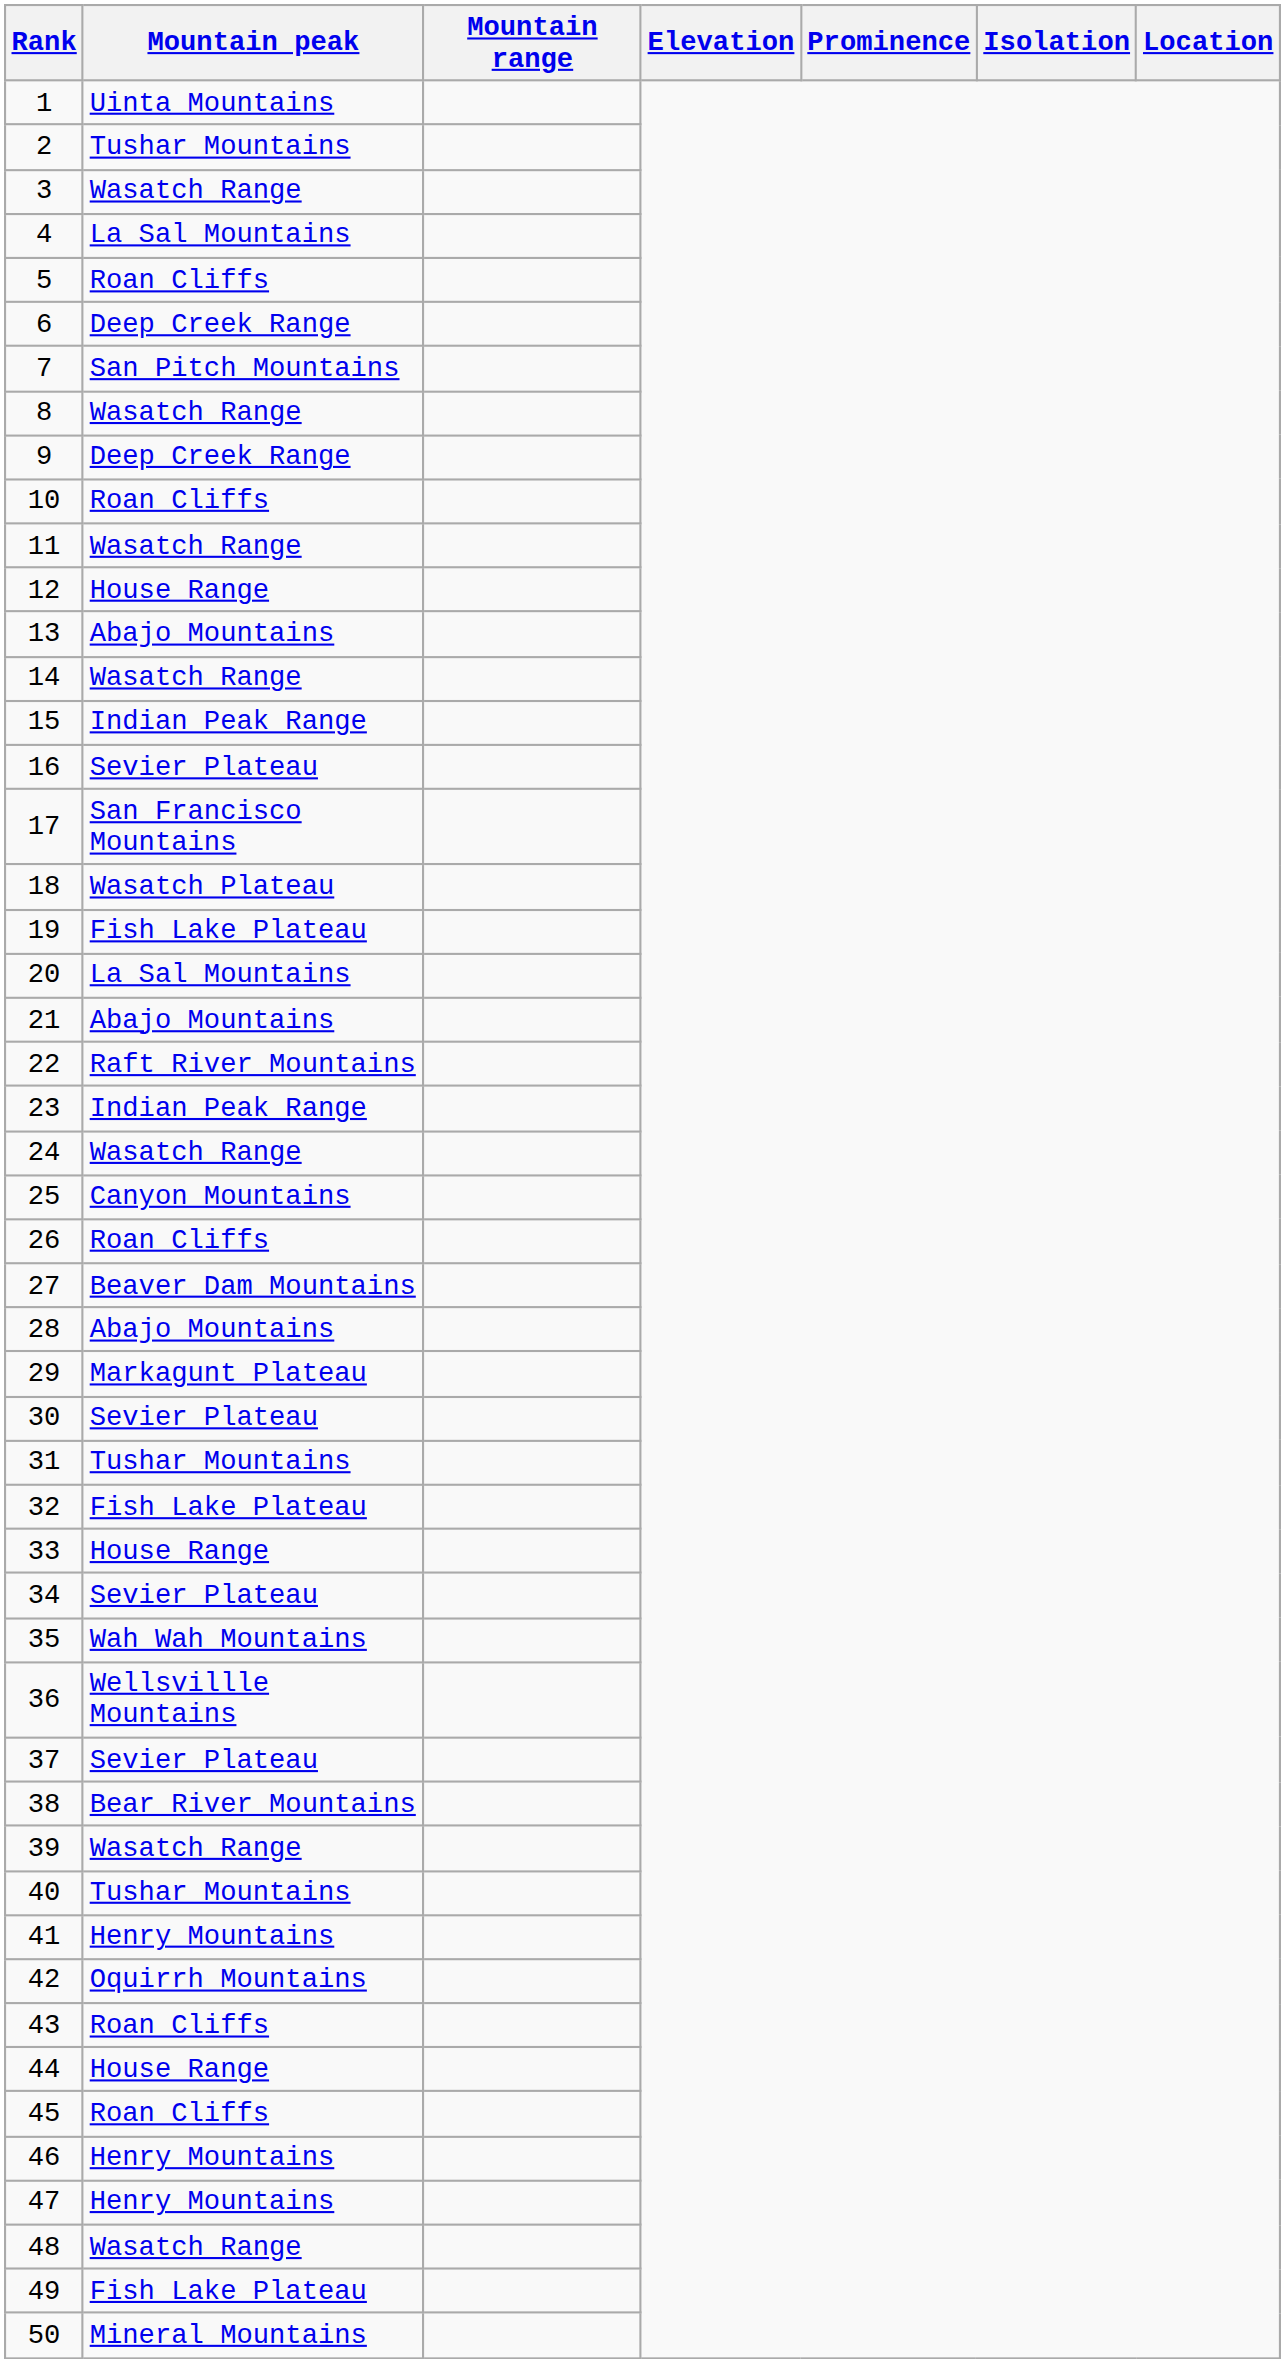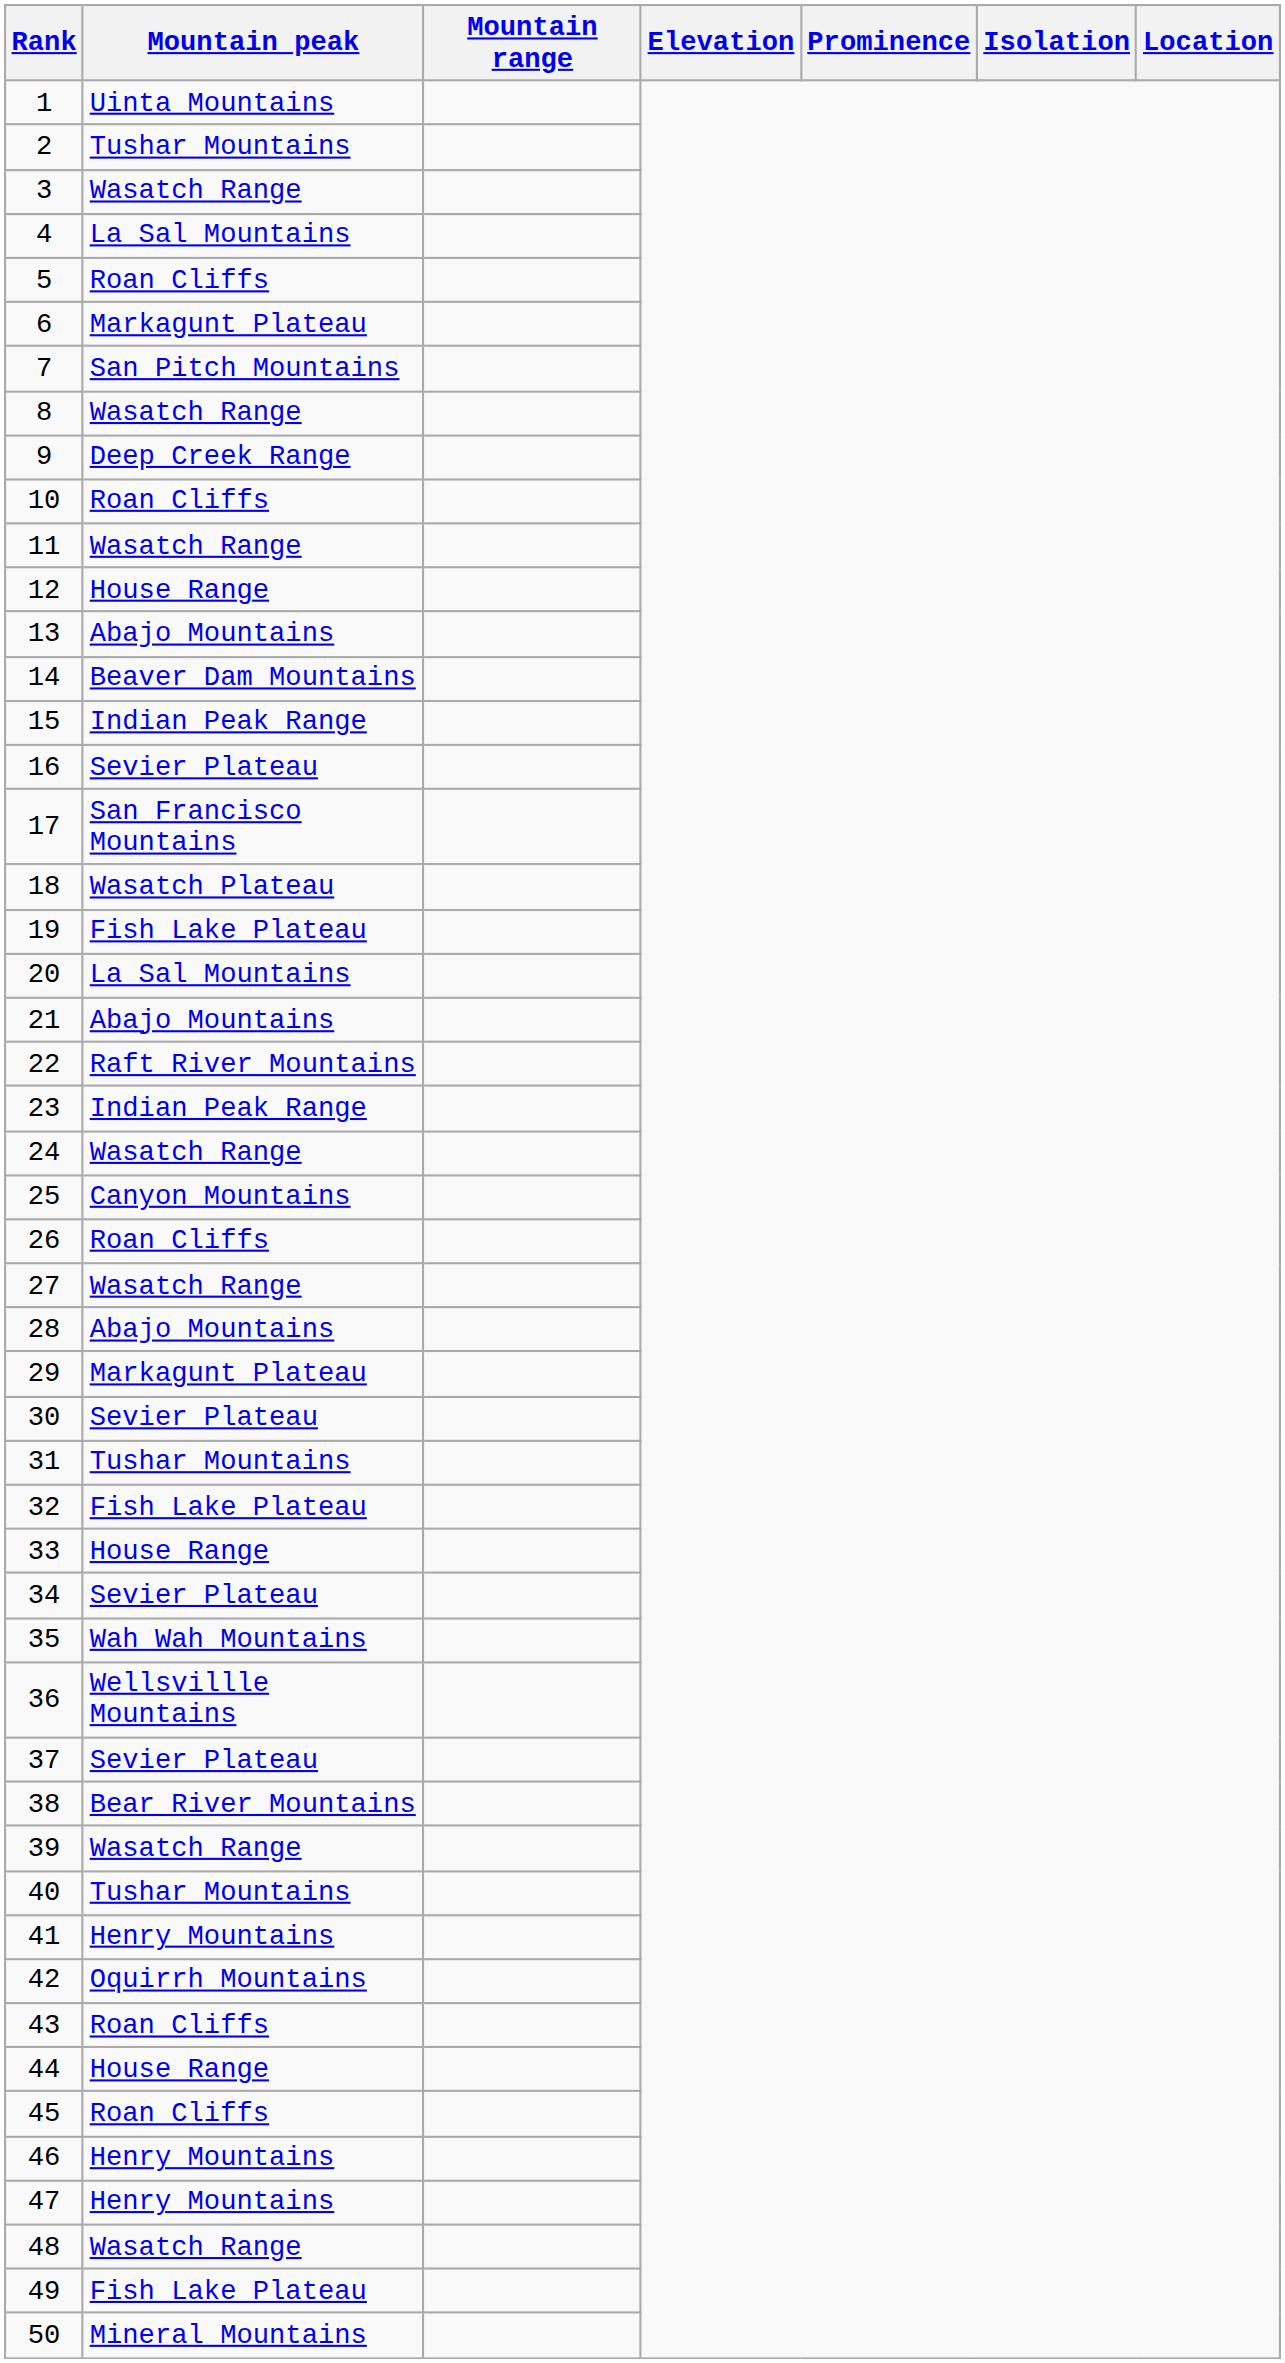6 | Mountain peak: Deep Creek Range -> Markagunt Plateau
14 | Mountain peak: Wasatch Range -> Beaver Dam Mountains
27 | Mountain peak: Beaver Dam Mountains -> Wasatch Range
